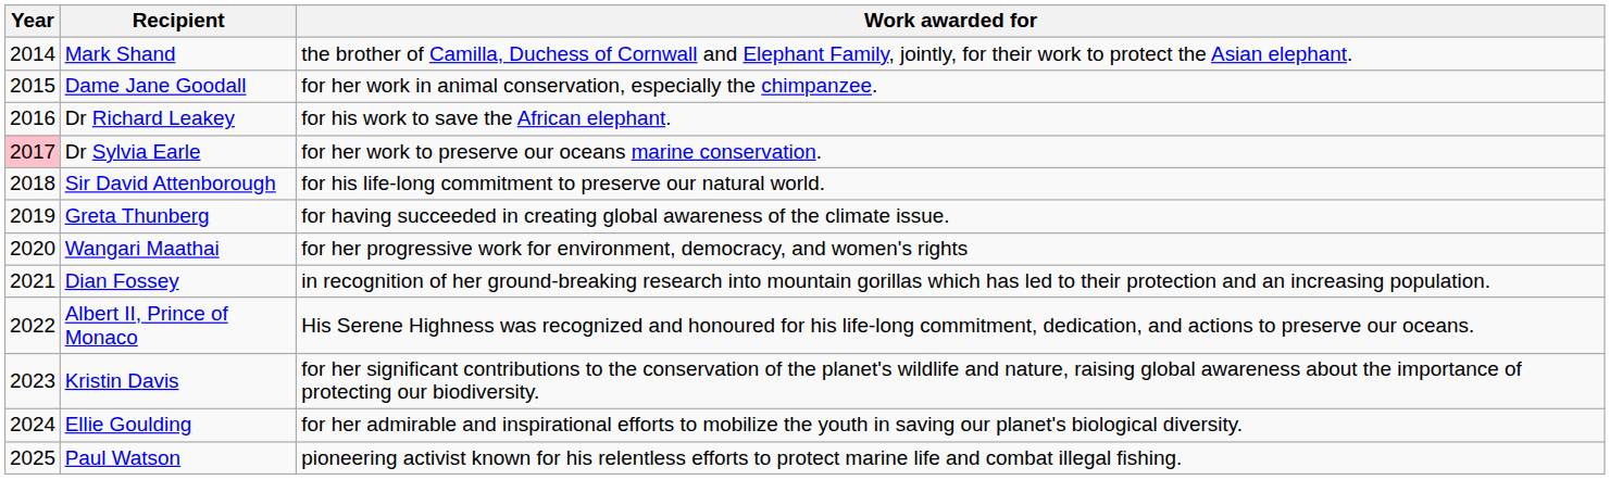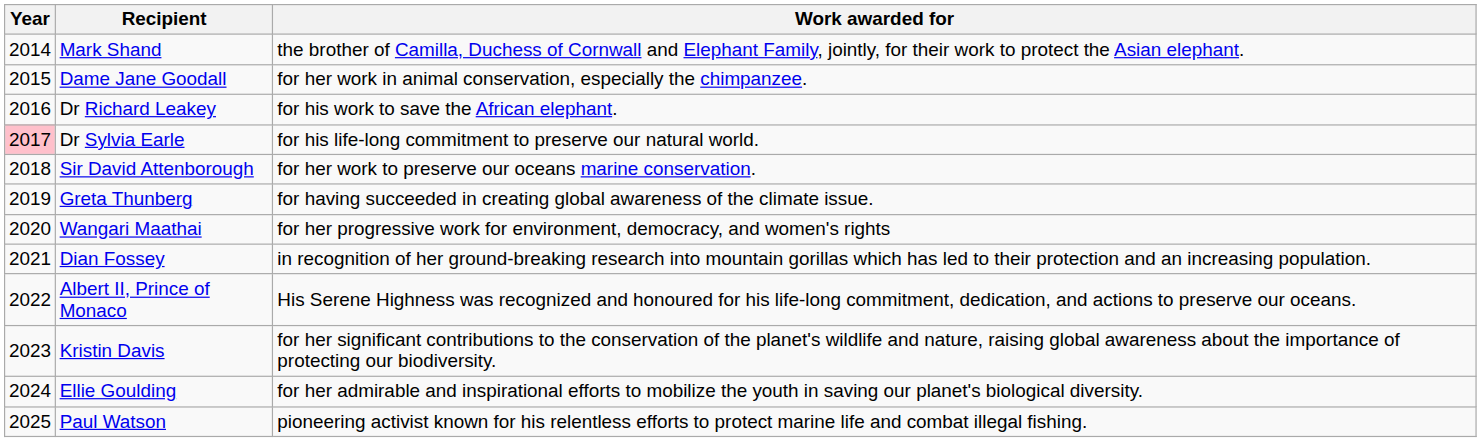Dr Sylvia Earle | Work awarded for: for her work to preserve our oceans marine conservation. -> for his life-long commitment to preserve our natural world.
Sir David Attenborough | Work awarded for: for his life-long commitment to preserve our natural world. -> for her work to preserve our oceans marine conservation.
